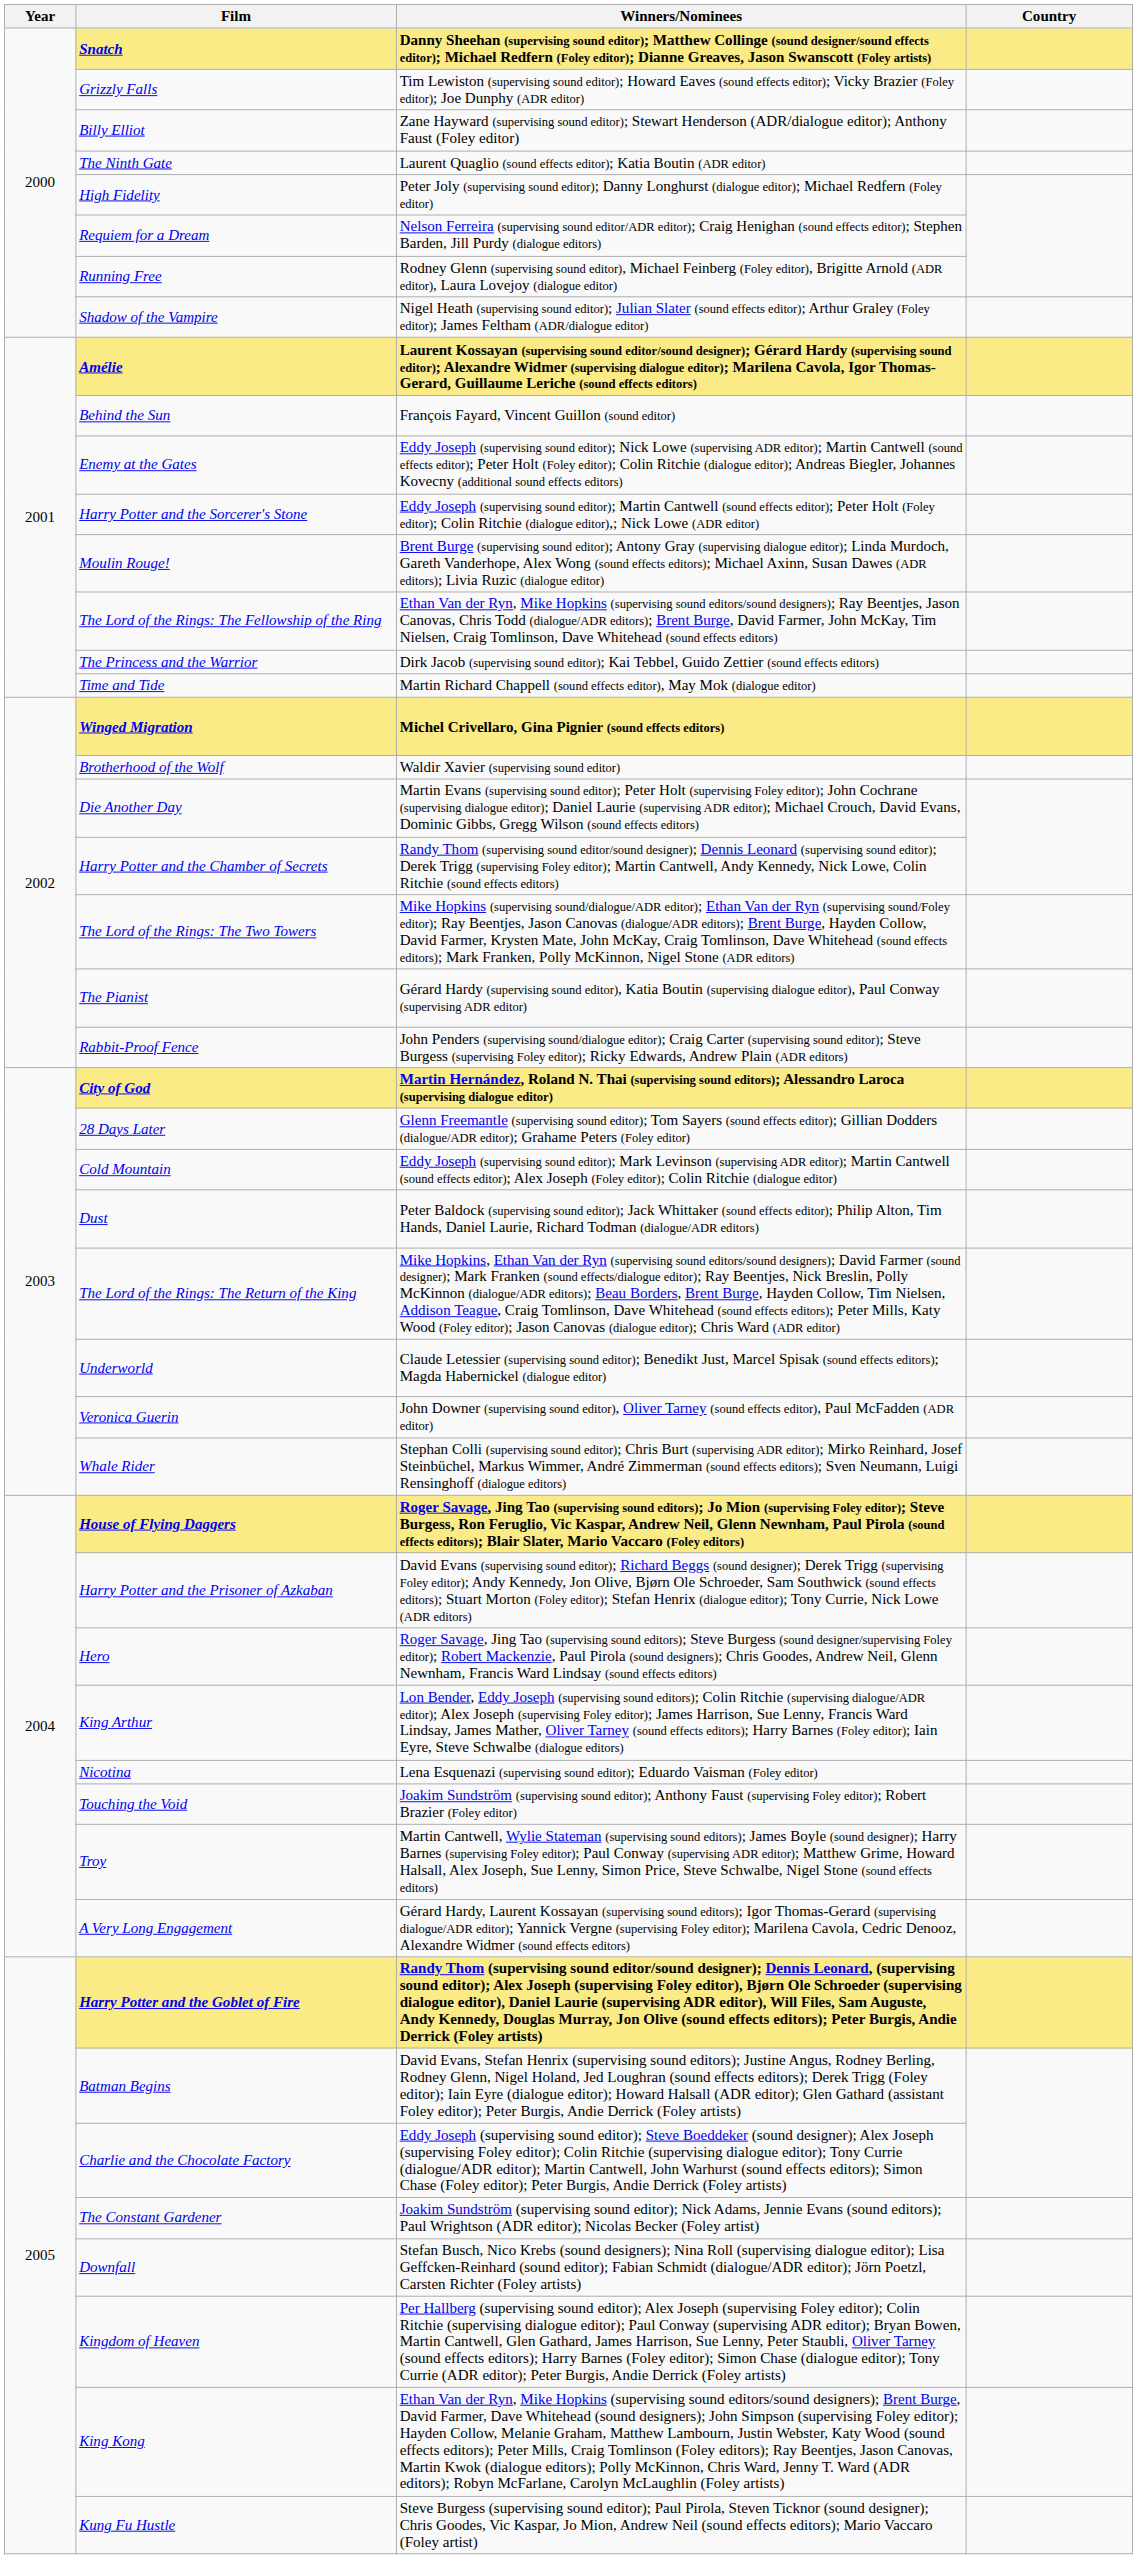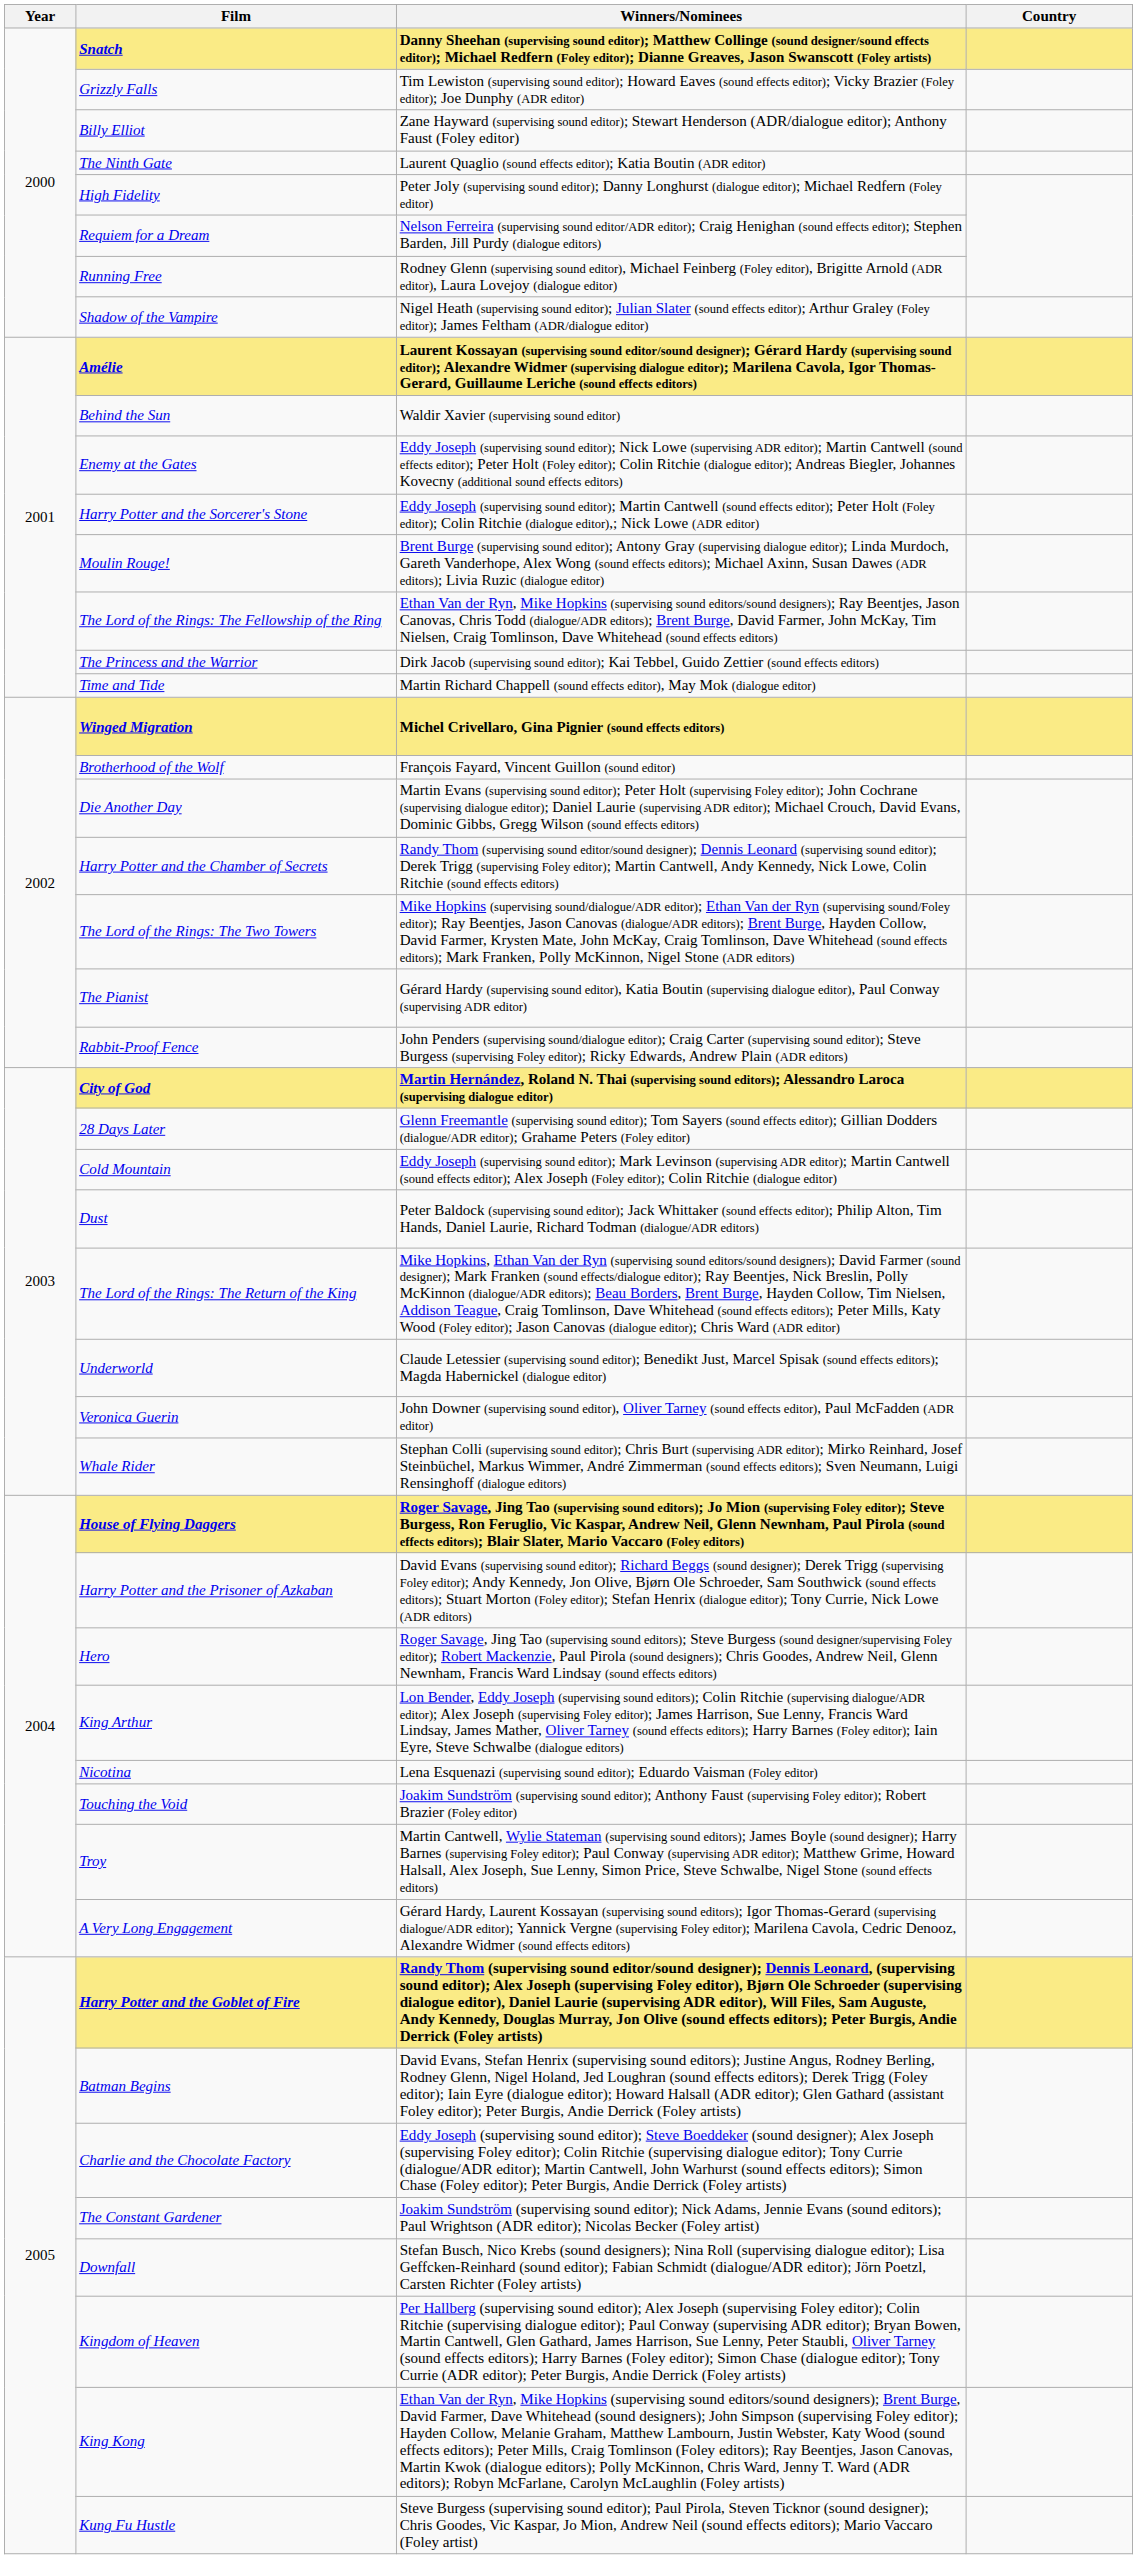Behind the Sun | Winners/Nominees: François Fayard, Vincent Guillon (sound editor) -> Waldir Xavier (supervising sound editor)
Brotherhood of the Wolf | Winners/Nominees: Waldir Xavier (supervising sound editor) -> François Fayard, Vincent Guillon (sound editor)
